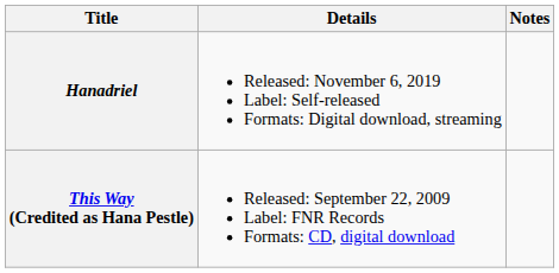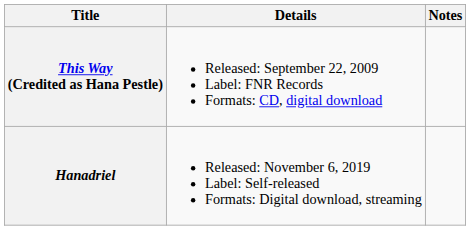rows swapped: This Way (Credited as Hana Pestle) <-> Hanadriel
